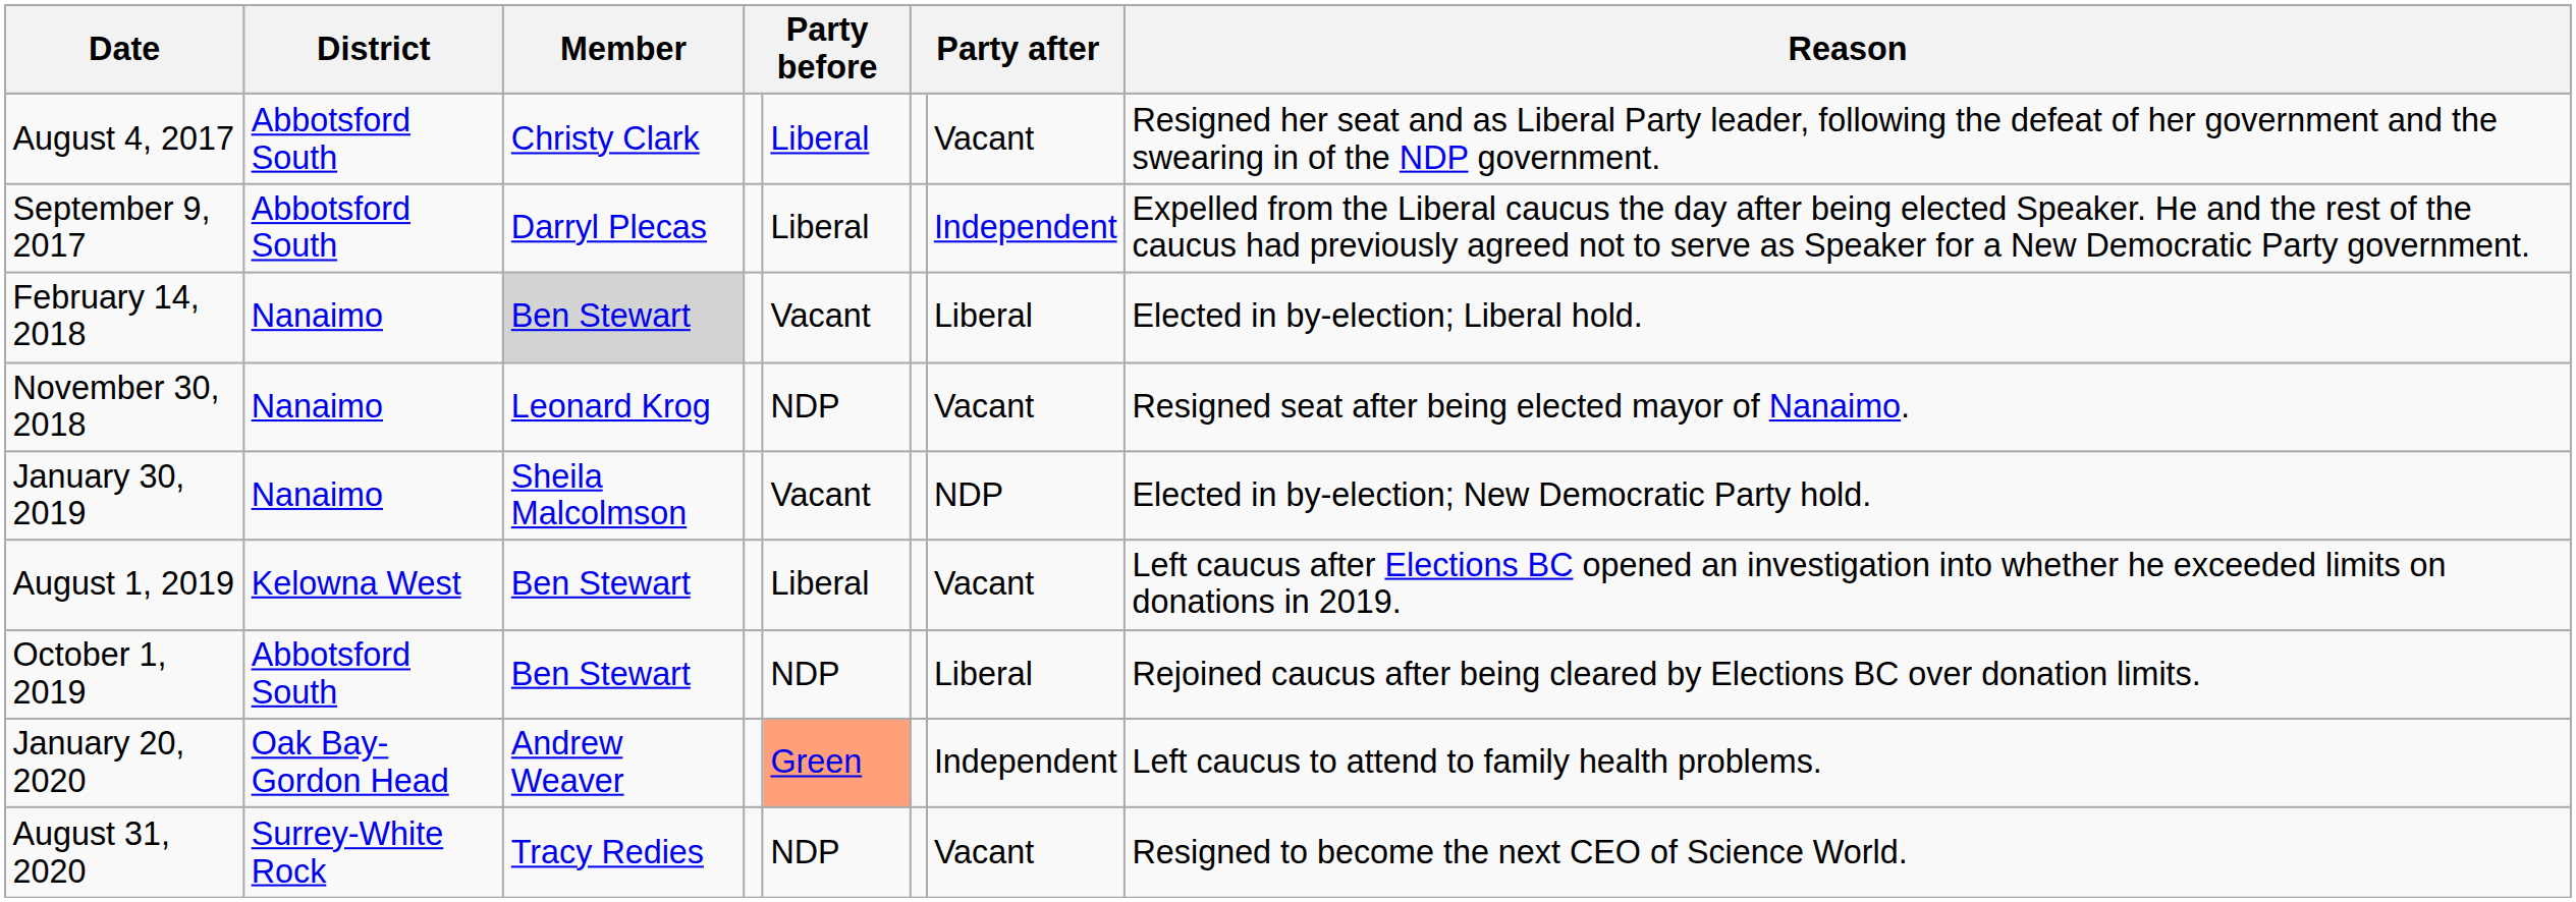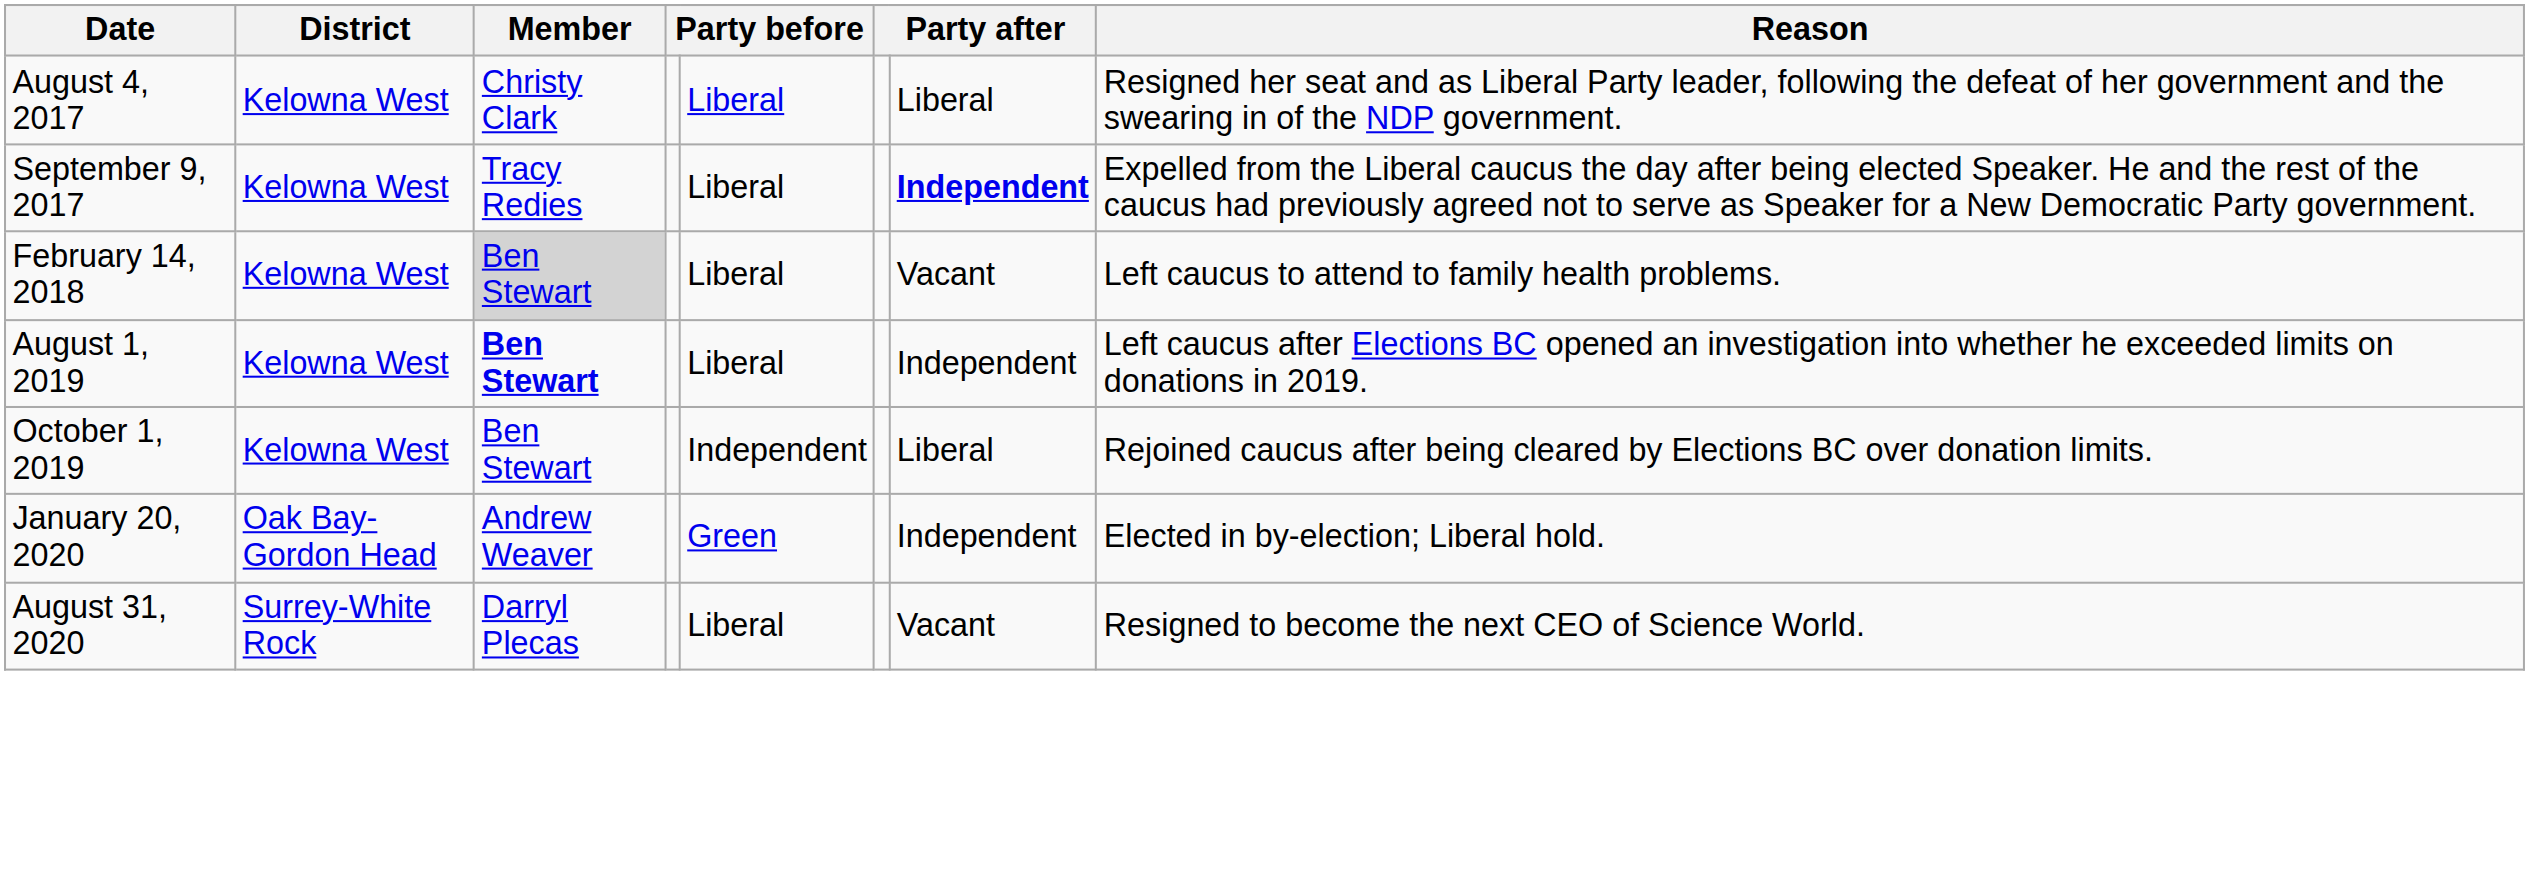August 4, 2017 | District: Abbotsford South -> Kelowna West
August 4, 2017 | column 7: Vacant -> Liberal
September 9, 2017 | District: Abbotsford South -> Kelowna West
September 9, 2017 | Member: Darryl Plecas -> Tracy Redies
September 9, 2017 | column 7: normal -> bold
February 14, 2018 | District: Nanaimo -> Kelowna West
February 14, 2018 | column 5: Vacant -> Liberal
February 14, 2018 | column 7: Liberal -> Vacant
February 14, 2018 | Reason: Elected in by-election; Liberal hold. -> Left caucus to attend to family health problems.
- row: November 30, 2018 | Nanaimo | Leonard Krog | NDP | Vacant | Resigned seat after being elected mayor of Nanaimo.
- row: January 30, 2019 | Nanaimo | Sheila Malcolmson | Vacant | NDP | Elected in by-election; New Democratic Party hold.
August 1, 2019 | Member: normal -> bold
August 1, 2019 | column 7: Vacant -> Independent
October 1, 2019 | District: Abbotsford South -> Kelowna West
October 1, 2019 | column 5: NDP -> Independent
January 20, 2020 | column 5: lightsalmon background -> no background
January 20, 2020 | Reason: Left caucus to attend to family health problems. -> Elected in by-election; Liberal hold.
August 31, 2020 | Member: Tracy Redies -> Darryl Plecas
August 31, 2020 | column 5: NDP -> Liberal
